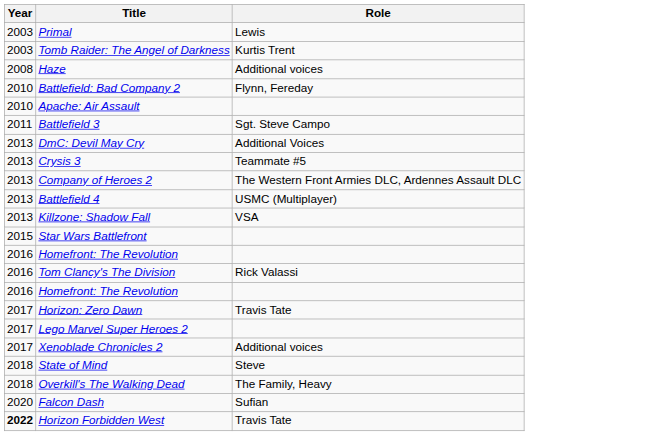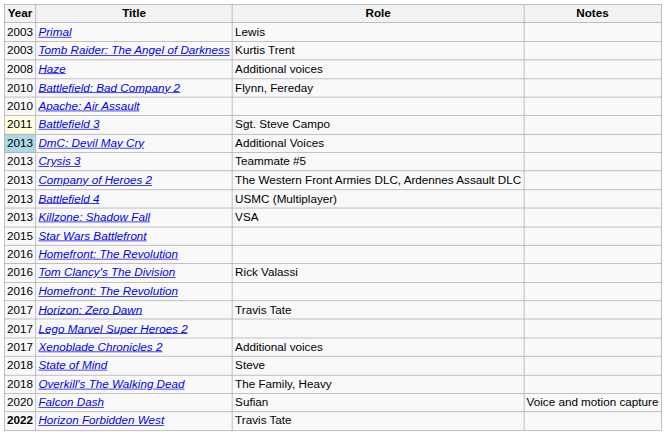+ column: Notes | Voice and motion capture
Battlefield 3 | Year: no background -> lightyellow background
DmC: Devil May Cry | Year: no background -> lightblue background
